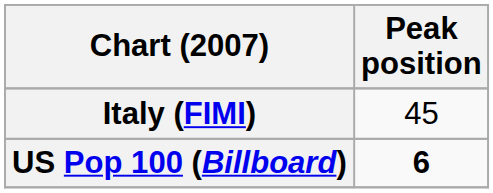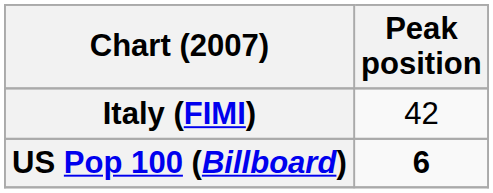Italy (FIMI) | Peak position: 45 -> 42
